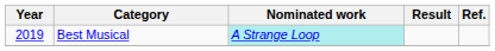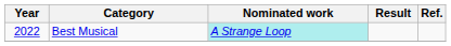Best Musical | Year: 2019 -> 2022
